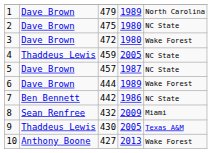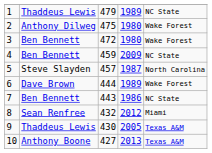1 | column 2: Dave Brown -> Thaddeus Lewis
1 | column 5: North Carolina -> NC State
2 | column 2: Dave Brown -> Anthony Dilweg
2 | column 5: NC State -> Wake Forest
3 | column 2: Dave Brown -> Ben Bennett
4 | column 2: Thaddeus Lewis -> Ben Bennett
4 | column 4: 2005 -> 2009
5 | column 2: Dave Brown -> Steve Slayden
5 | column 5: NC State -> North Carolina
7 | column 3: 442 -> 443
8 | column 4: 2009 -> 2012
10 | column 5: Wake Forest -> Texas A&M
